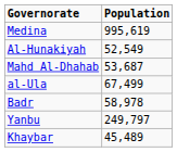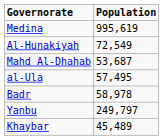Al-Hunakiyah | Population: 52,549 -> 72,549
al-Ula | Population: 67,499 -> 57,495
